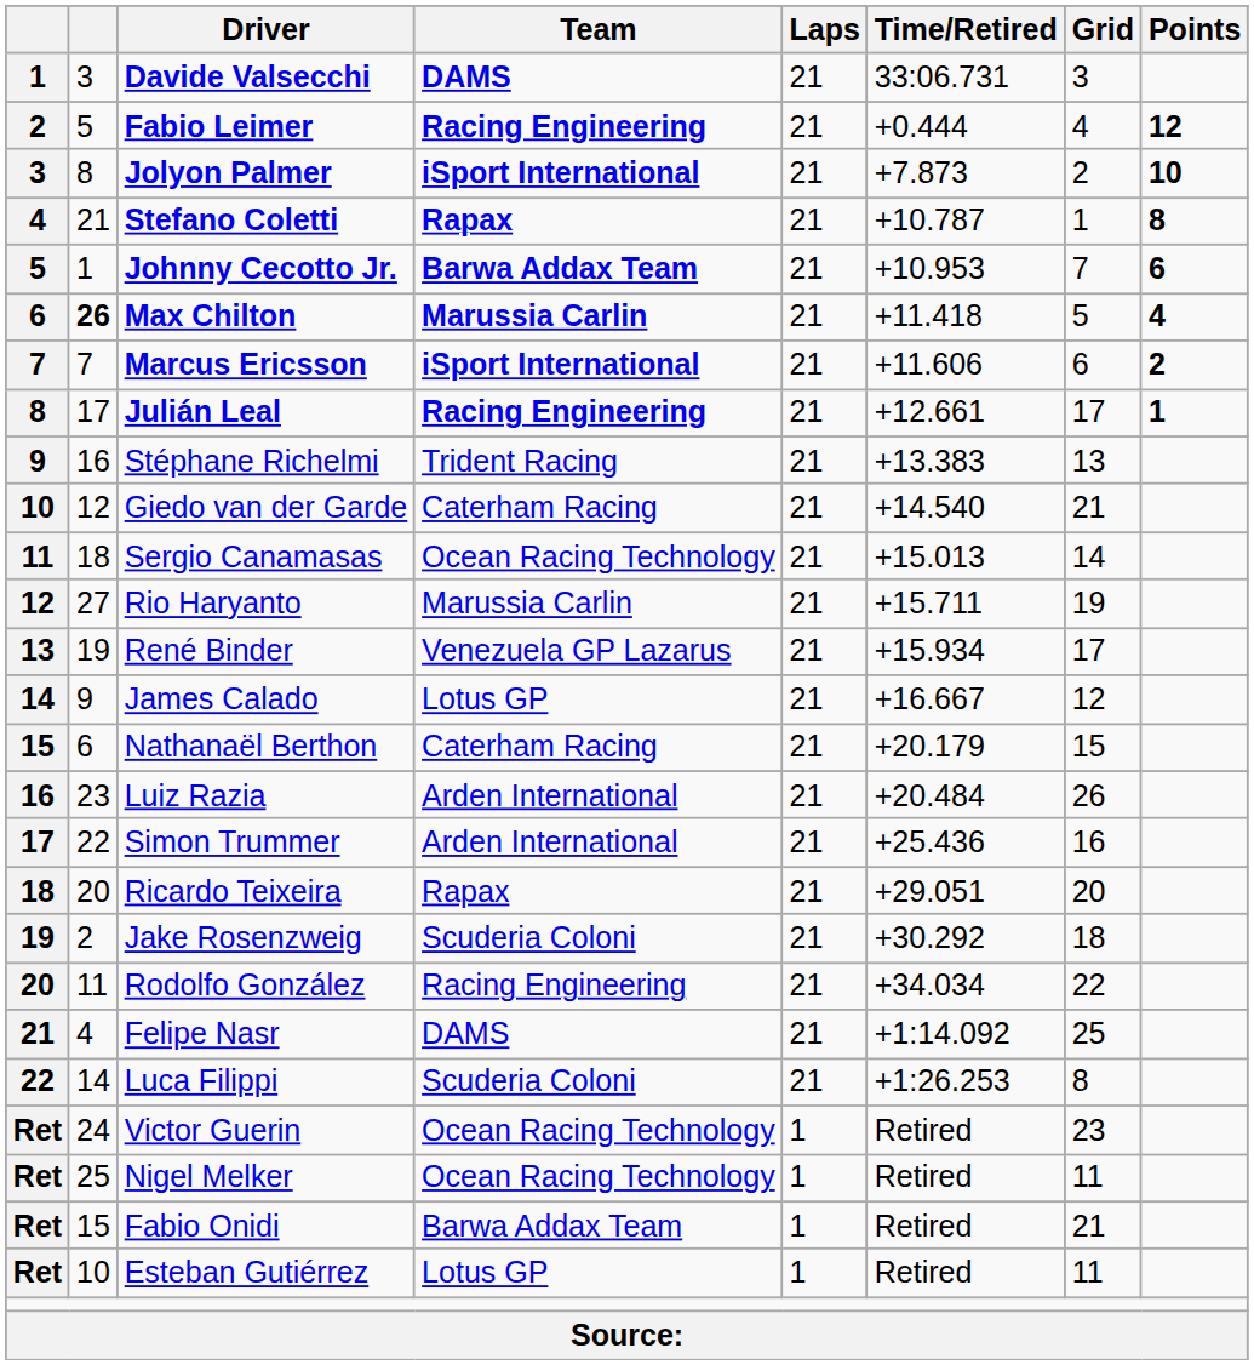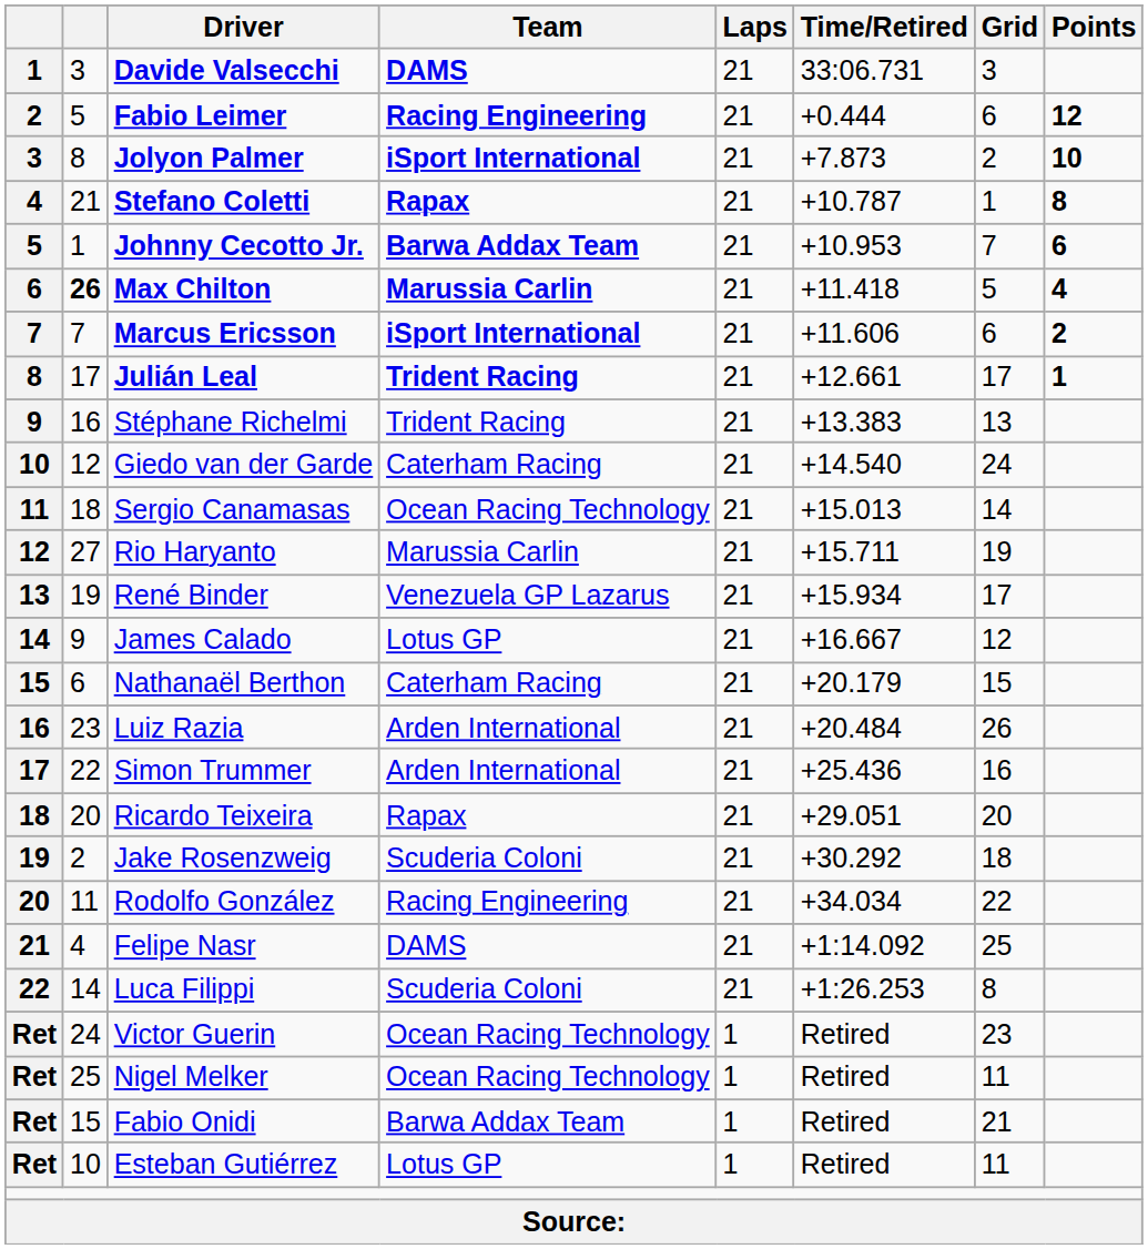Fabio Leimer | Grid: 4 -> 6
Julián Leal | Team: Racing Engineering -> Trident Racing
Giedo van der Garde | Grid: 21 -> 24
